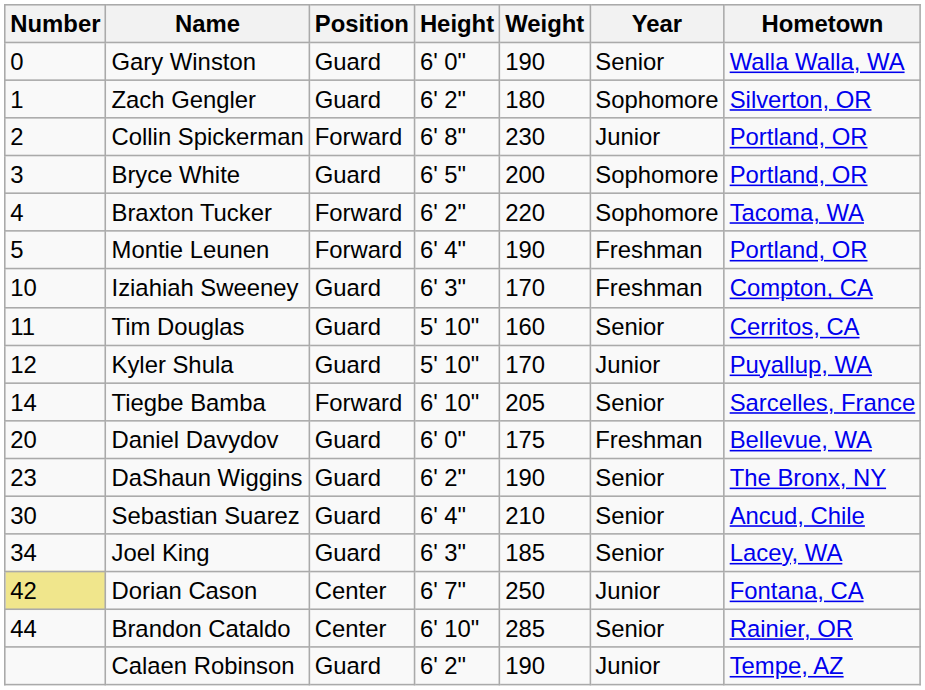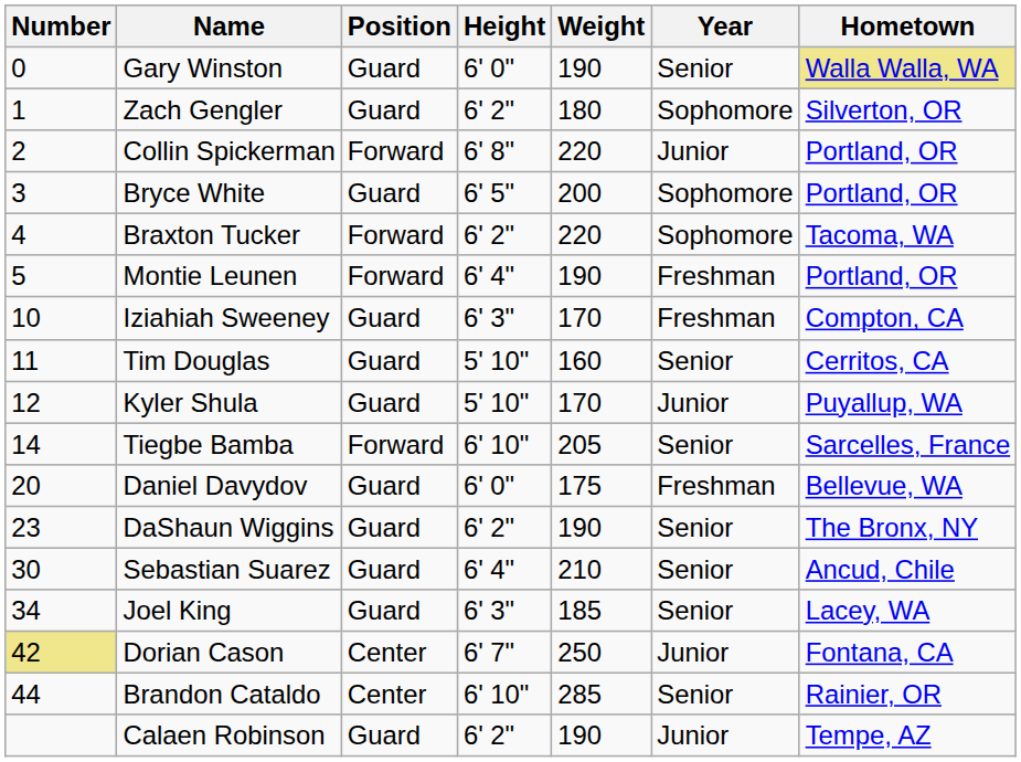Gary Winston | Hometown: no background -> khaki background
Collin Spickerman | Weight: 230 -> 220
